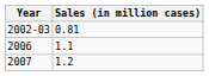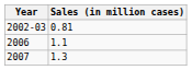2007 | Sales (in million cases): 1.2 -> 1.3
